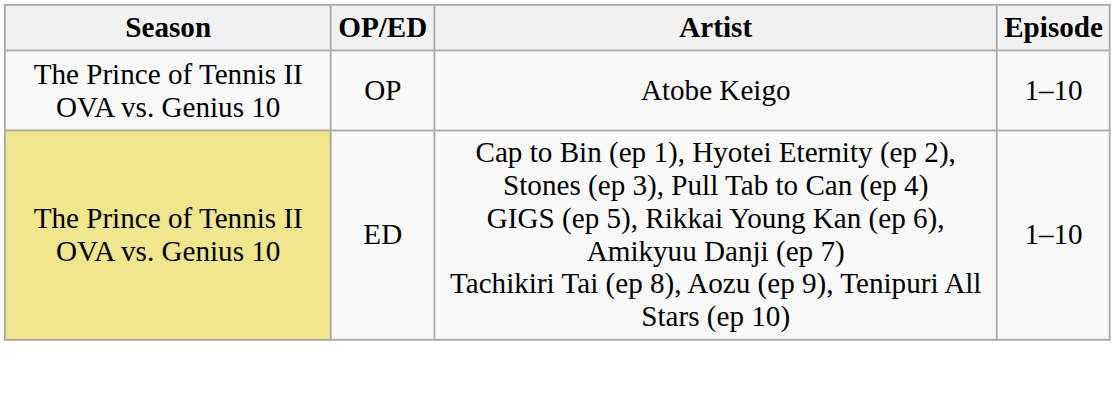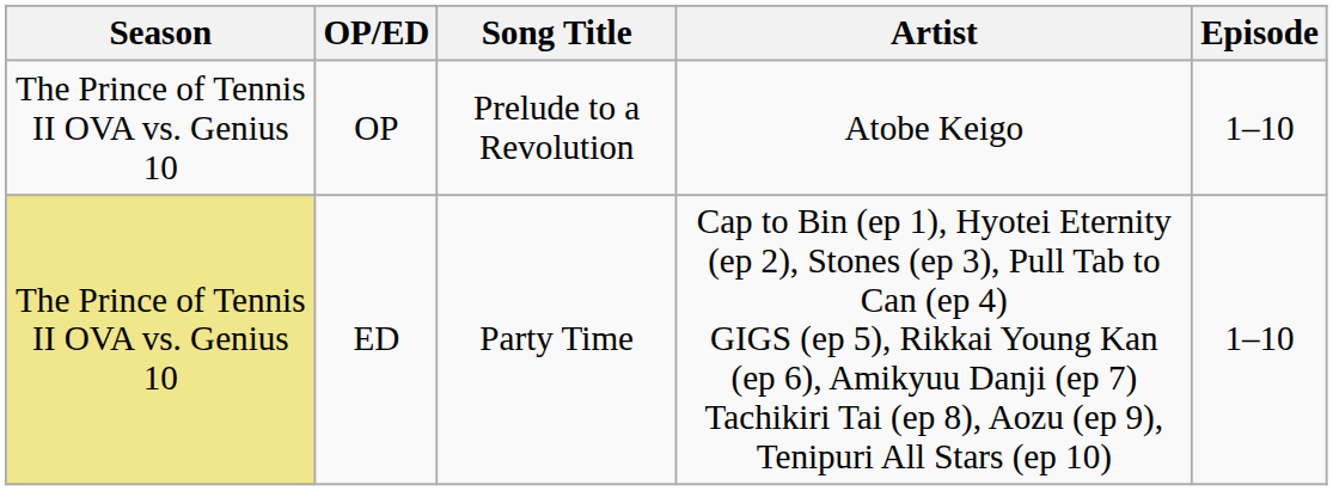+ column: Song Title | Prelude to a Revolution | Party Time
